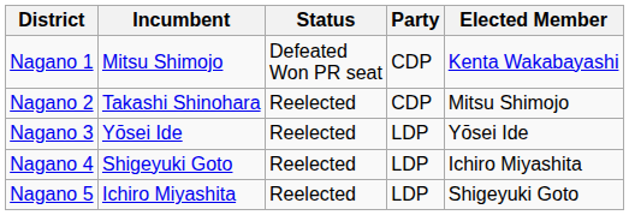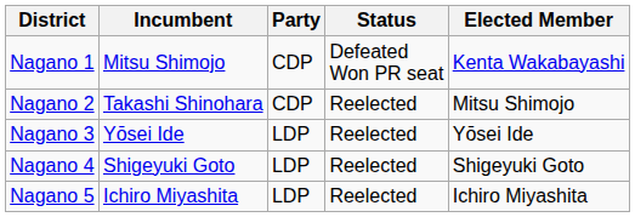columns swapped: Party <-> Status
Nagano 4 | Elected Member: Ichiro Miyashita -> Shigeyuki Goto
Nagano 5 | Elected Member: Shigeyuki Goto -> Ichiro Miyashita
